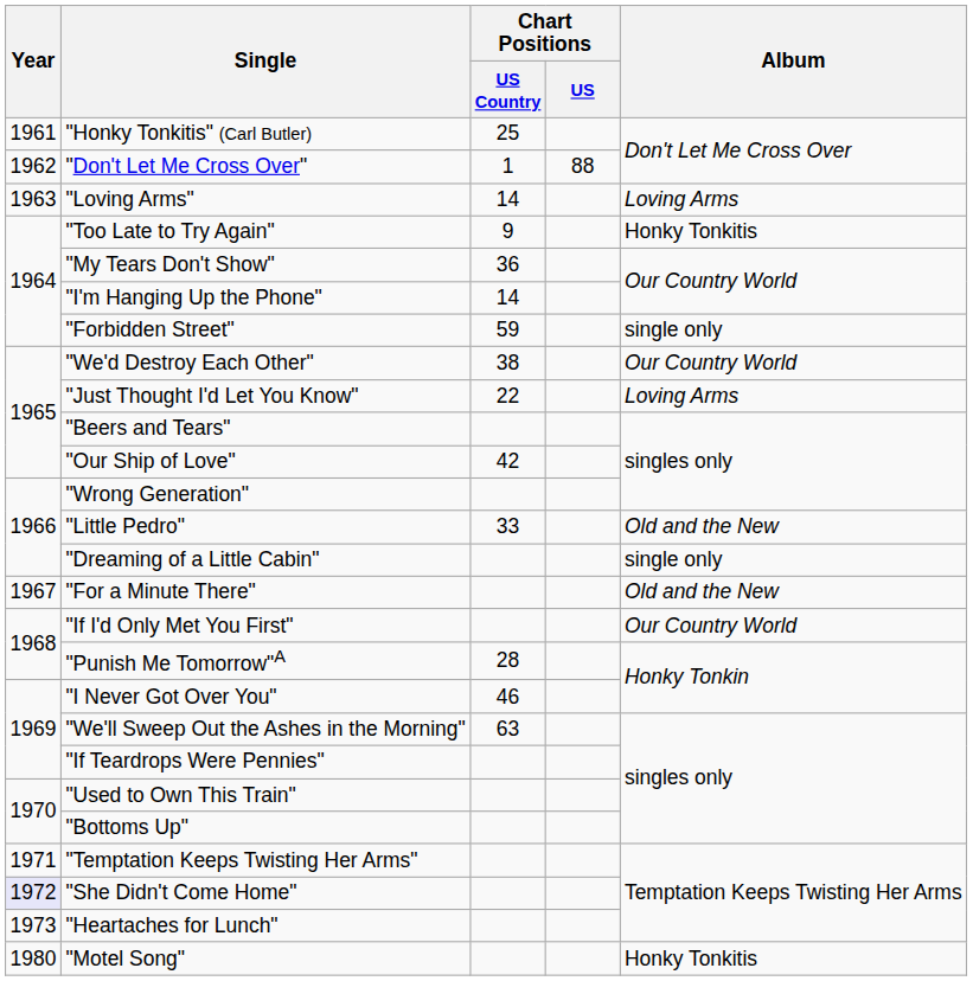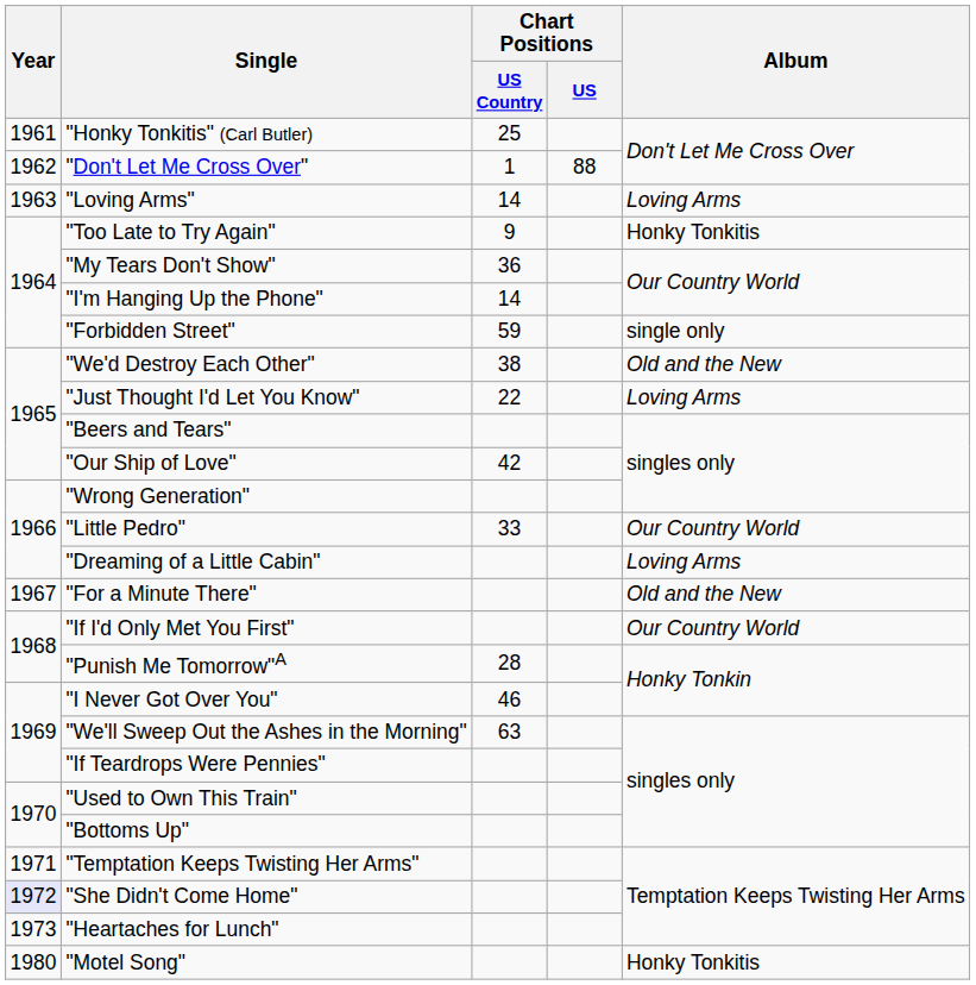"We'd Destroy Each Other" | Album: Our Country World -> Old and the New
"Little Pedro" | Album: Old and the New -> Our Country World
"Dreaming of a Little Cabin" | Album: single only -> Loving Arms
